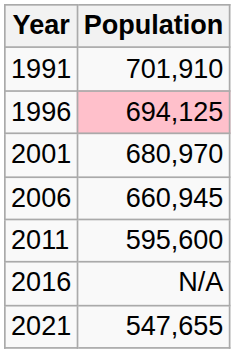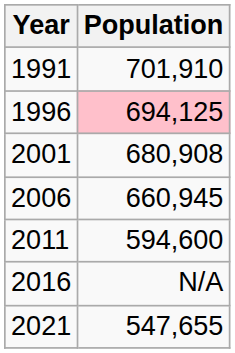2001 | Population: 680,970 -> 680,908
2011 | Population: 595,600 -> 594,600
